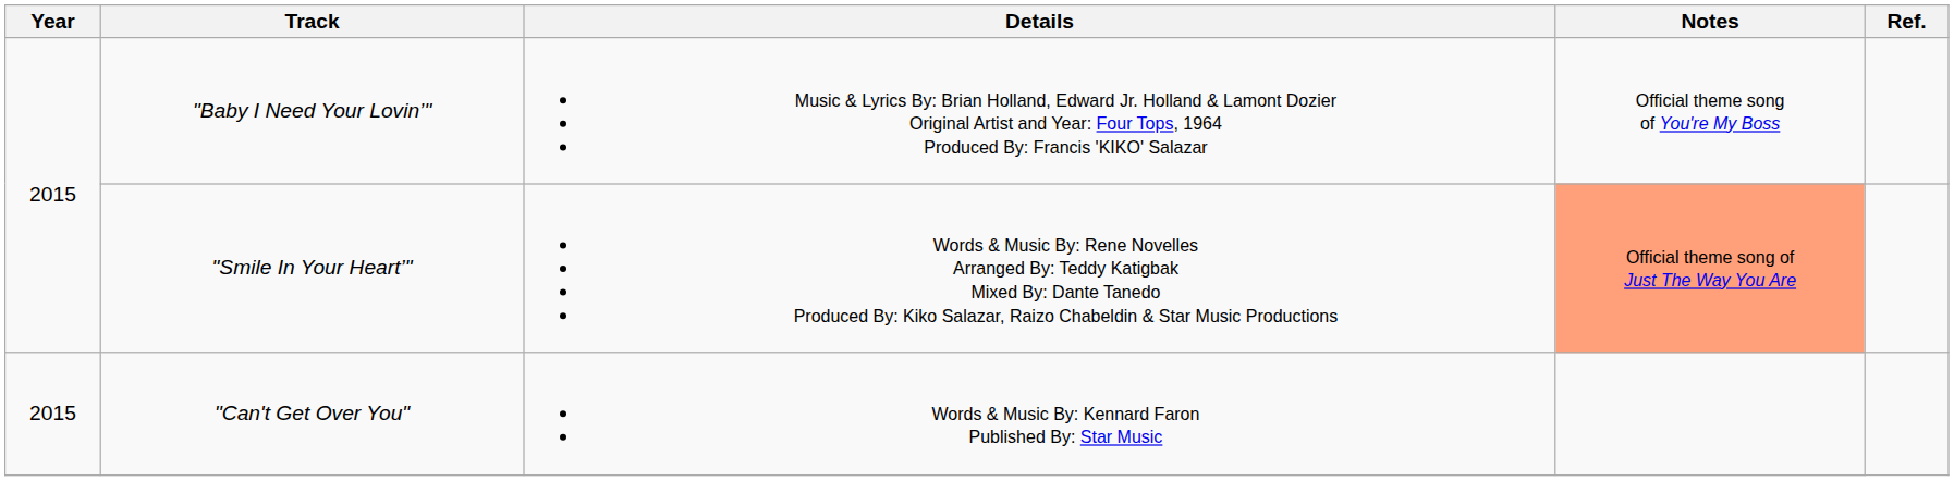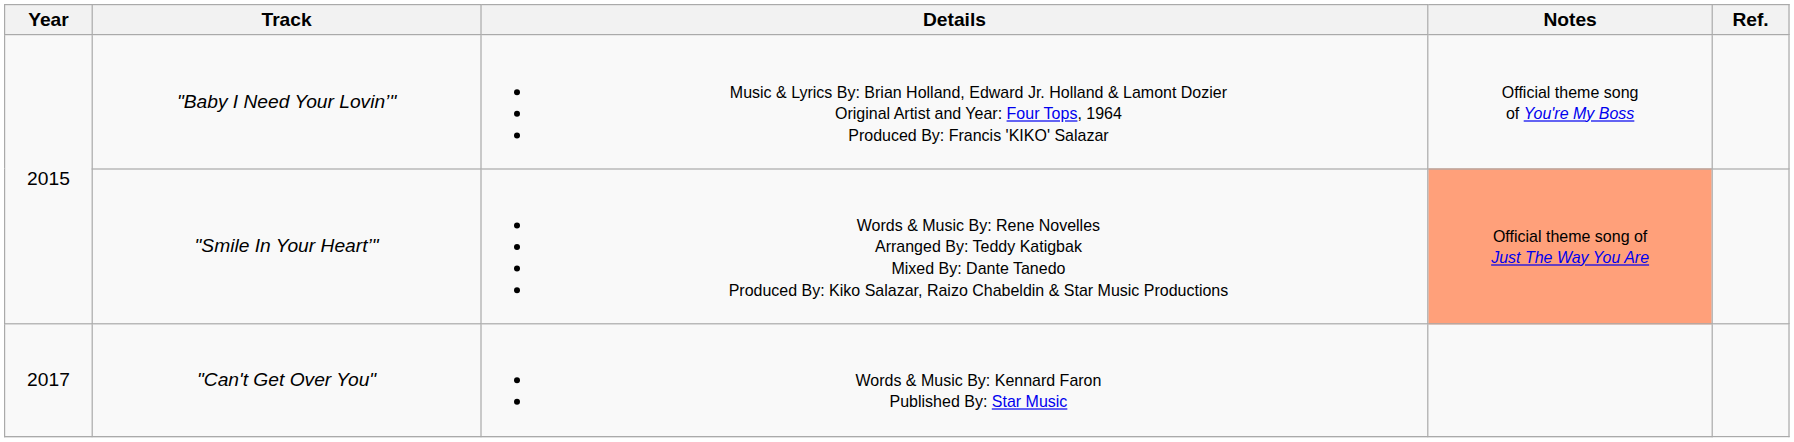"Can't Get Over You" | Year: 2015 -> 2017
